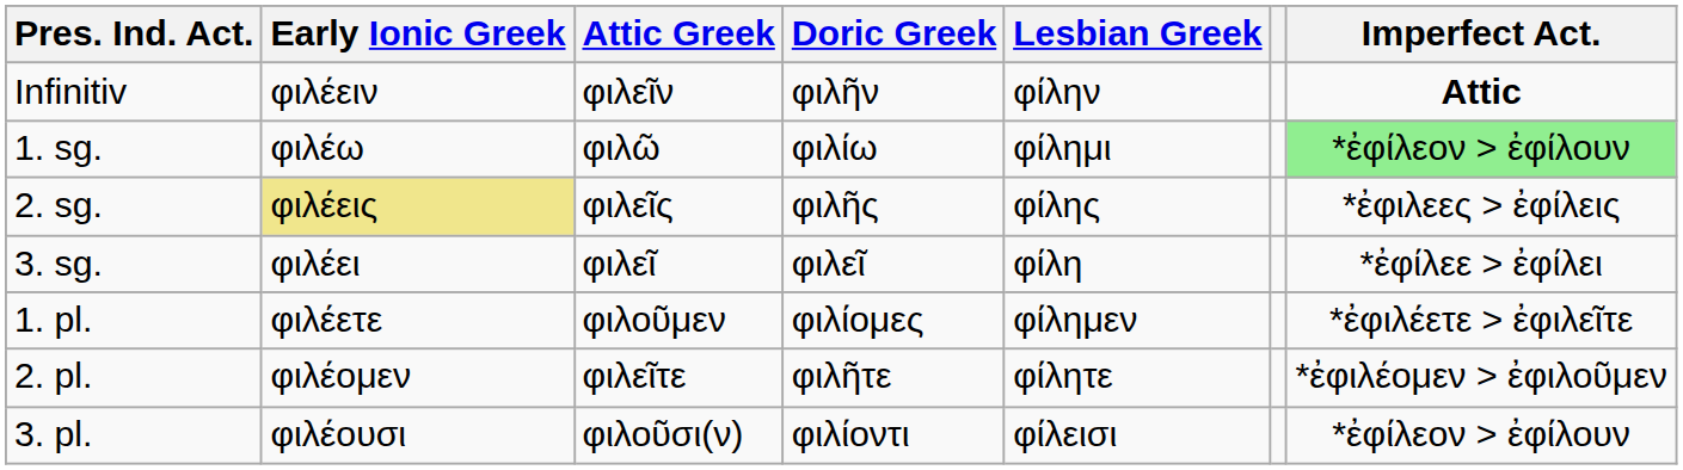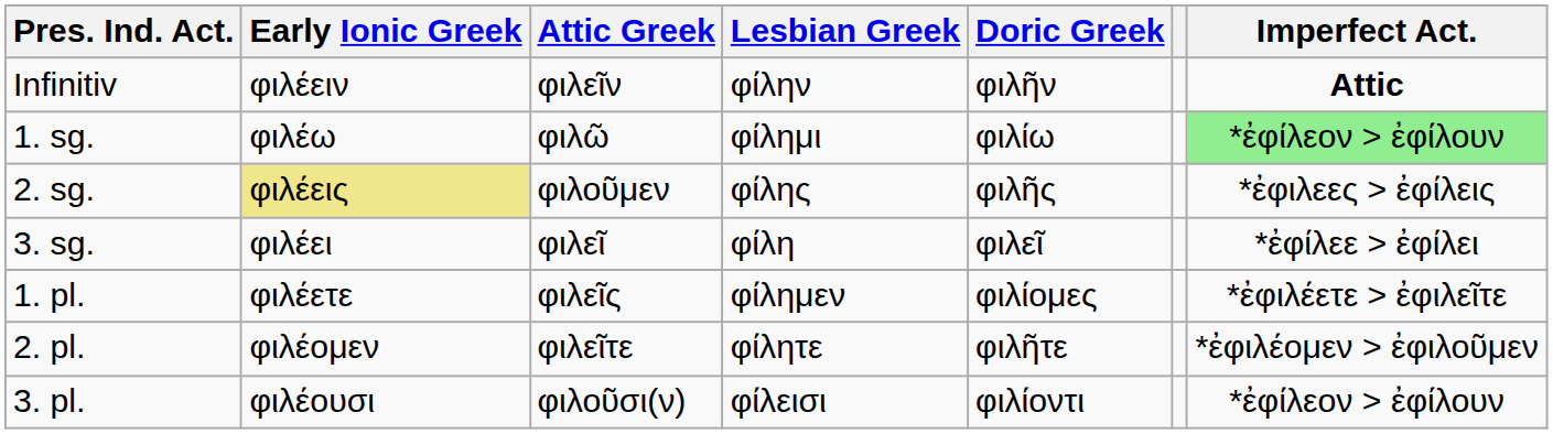columns swapped: Doric Greek <-> Lesbian Greek
2. sg. | Attic Greek: φιλεῖς -> φιλοῦμεν
1. pl. | Attic Greek: φιλοῦμεν -> φιλεῖς
